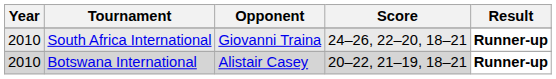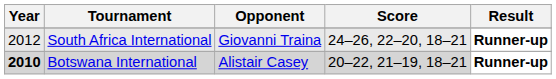South Africa International | Year: 2010 -> 2012
Botswana International | Year: normal -> bold
